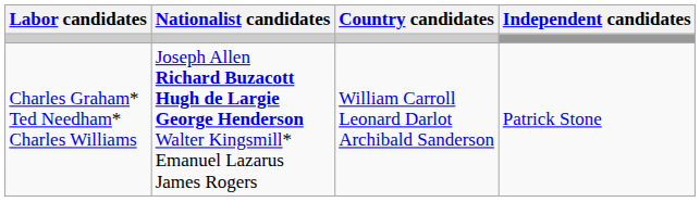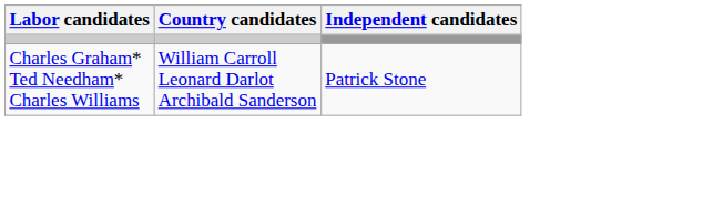- column: Nationalist candidates | Joseph Allen Richard Buzacott Hugh de Largie George Henderson Walter Kingsmill* Emanuel Lazarus James Rogers
